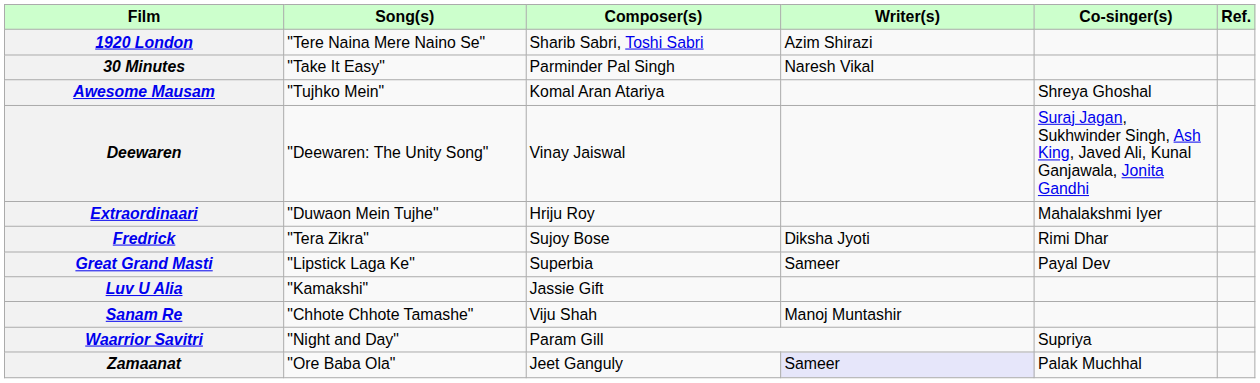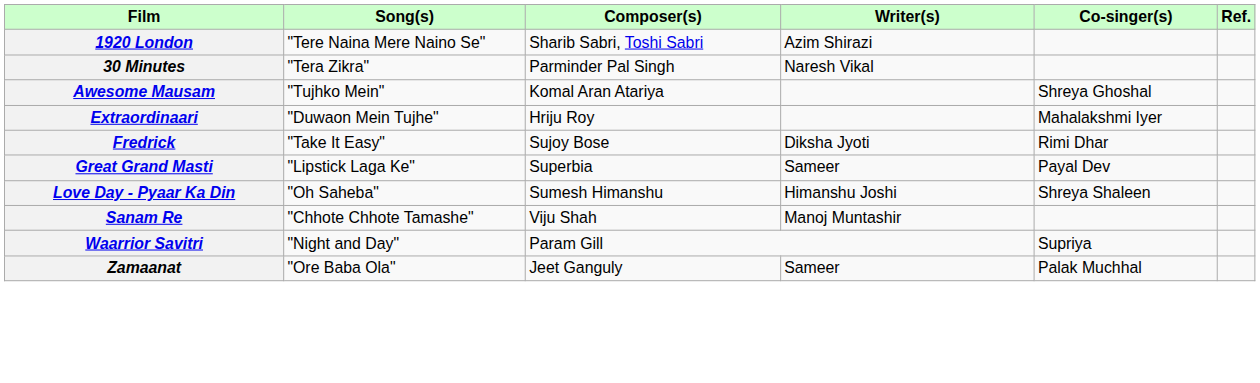30 Minutes | Song(s): "Take It Easy" -> "Tera Zikra"
- row: Deewaren | "Deewaren: The Unity Song" | Vinay Jaiswal | Suraj Jagan, Sukhwinder Singh, Ash King, Javed Ali, Kunal Ganjawala, Jonita Gandhi
Fredrick | Song(s): "Tera Zikra" -> "Take It Easy"
+ row: Love Day - Pyaar Ka Din | "Oh Saheba" | Sumesh Himanshu | Himanshu Joshi | Shreya Shaleen
- row: Luv U Alia | "Kamakshi" | Jassie Gift
Zamaanat | Writer(s): lavender background -> no background
